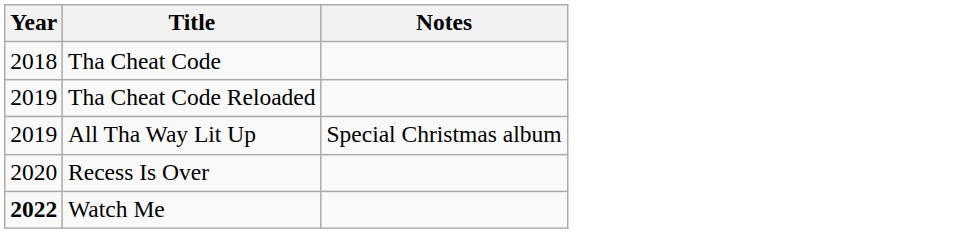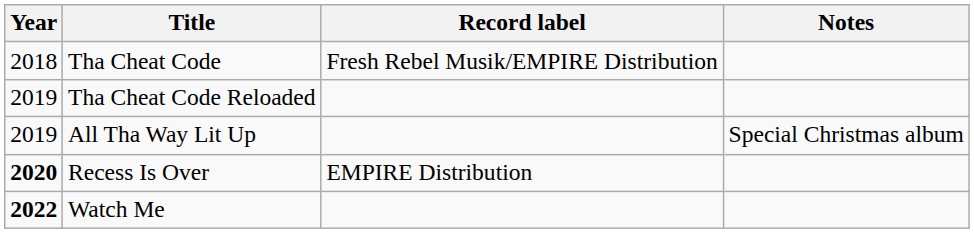+ column: Record label | Fresh Rebel Musik/EMPIRE Distribution | EMPIRE Distribution
Recess Is Over | Year: normal -> bold
